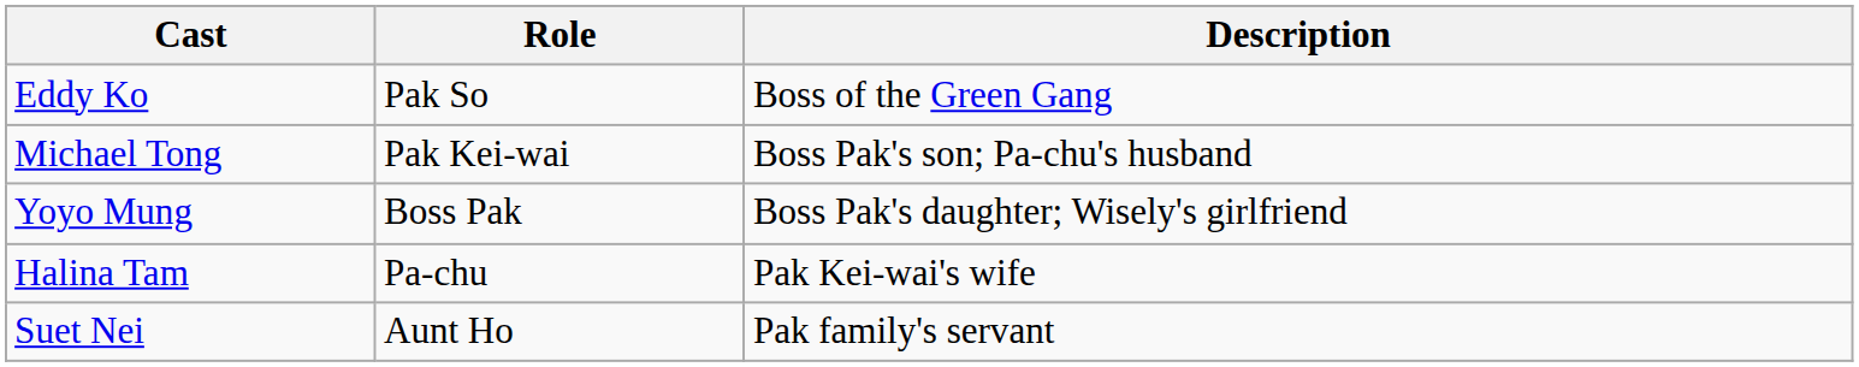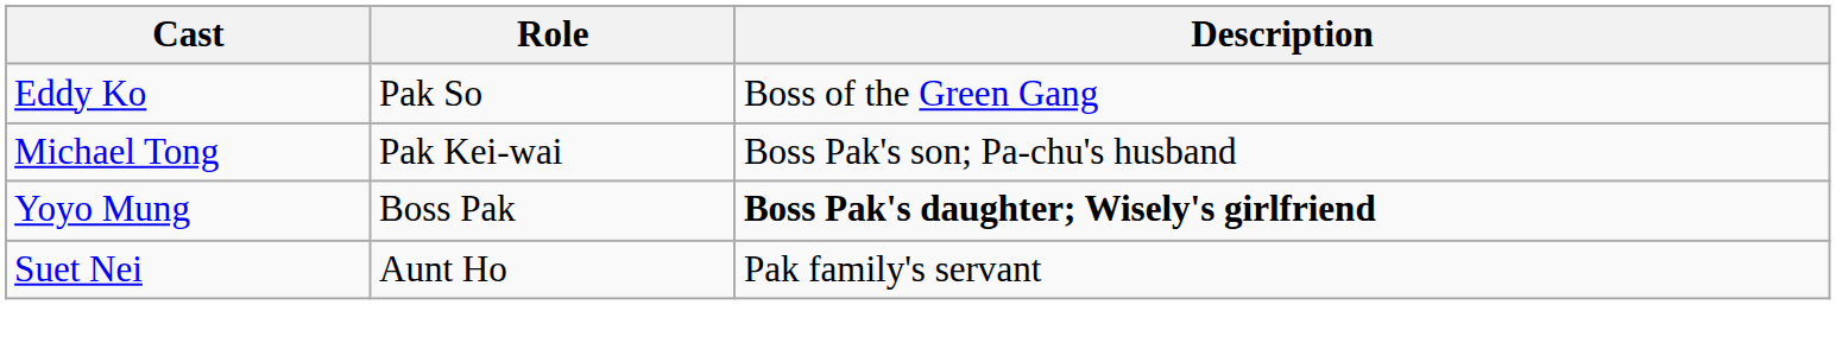Yoyo Mung | Description: normal -> bold
- row: Halina Tam | Pa-chu | Pak Kei-wai's wife
